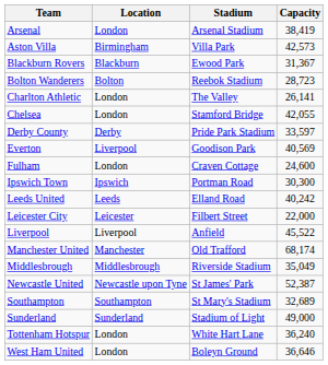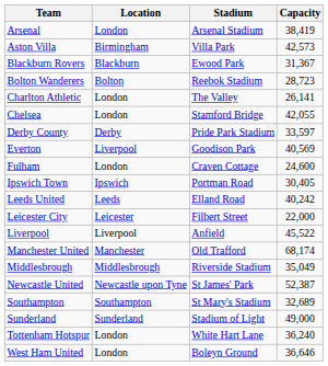Ipswich Town | Capacity: 30,300 -> 30,405
